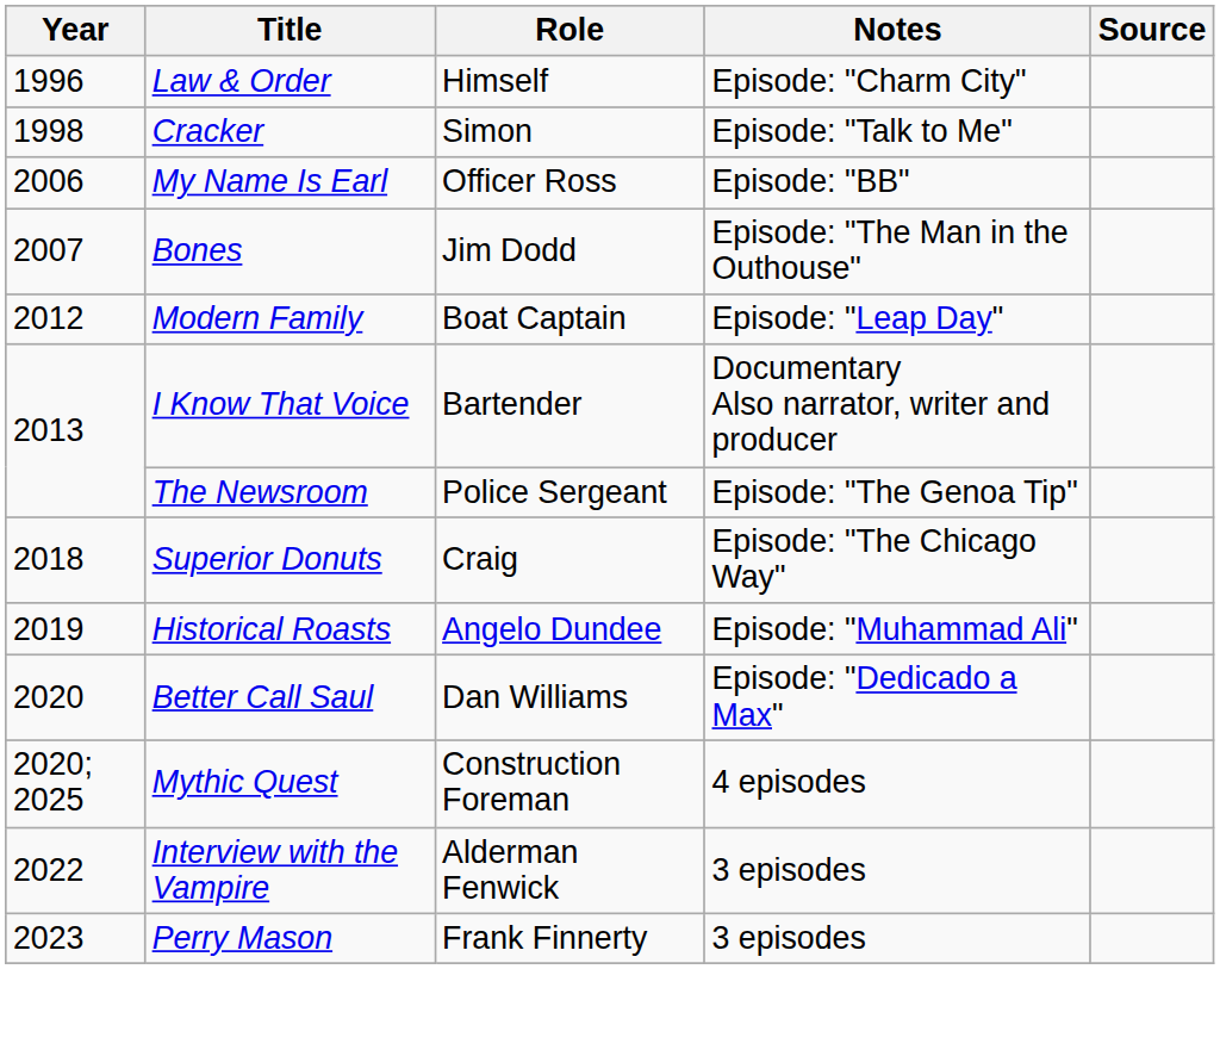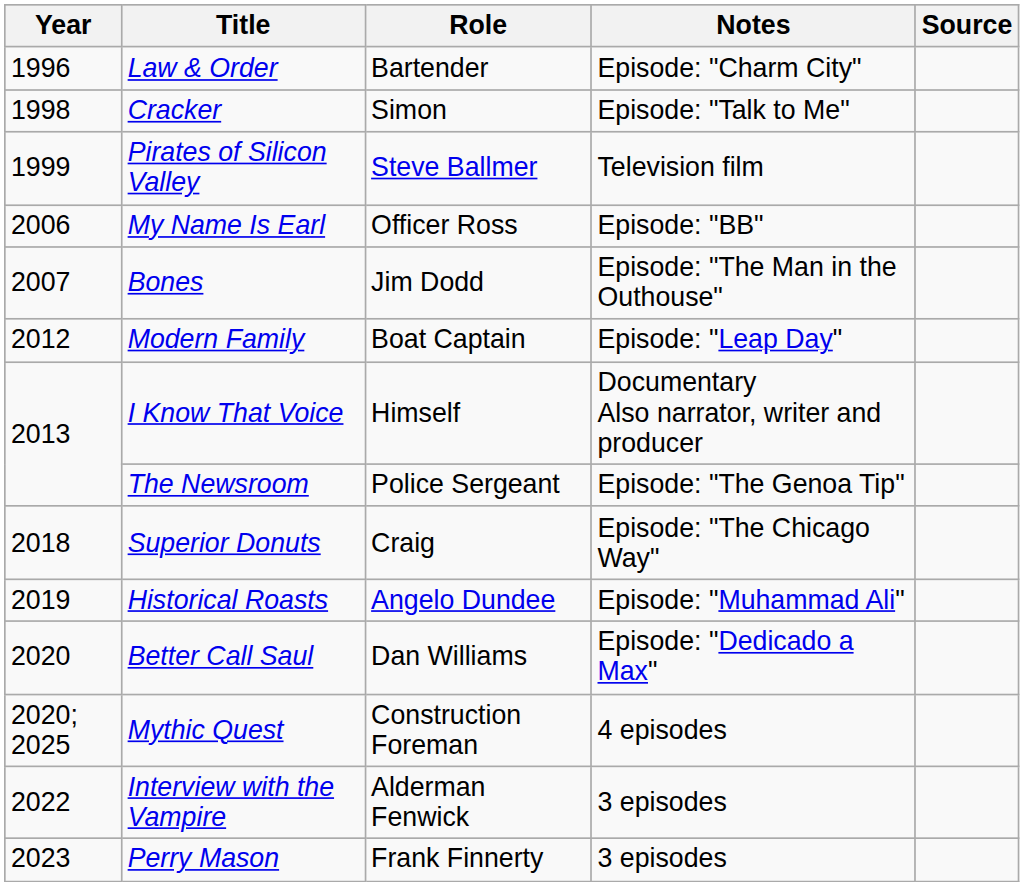Law & Order | Role: Himself -> Bartender
+ row: 1999 | Pirates of Silicon Valley | Steve Ballmer | Television film
I Know That Voice | Role: Bartender -> Himself
